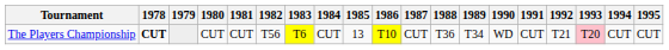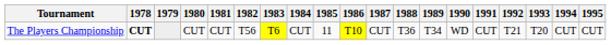The Players Championship | 1985: 13 -> 11
The Players Championship | 1993: pink background -> no background
